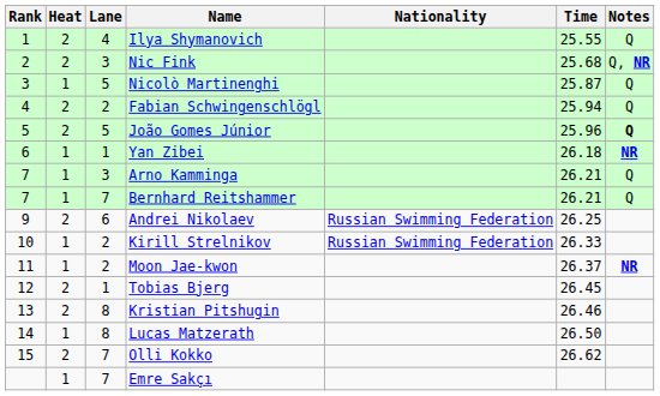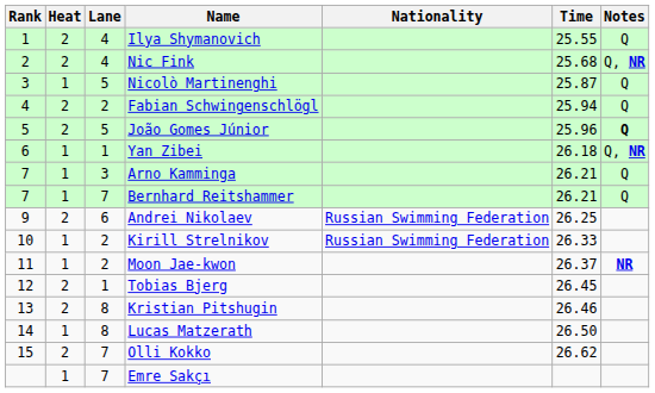Nic Fink | Lane: 3 -> 4
Yan Zibei | Notes: NR -> Q, NR
